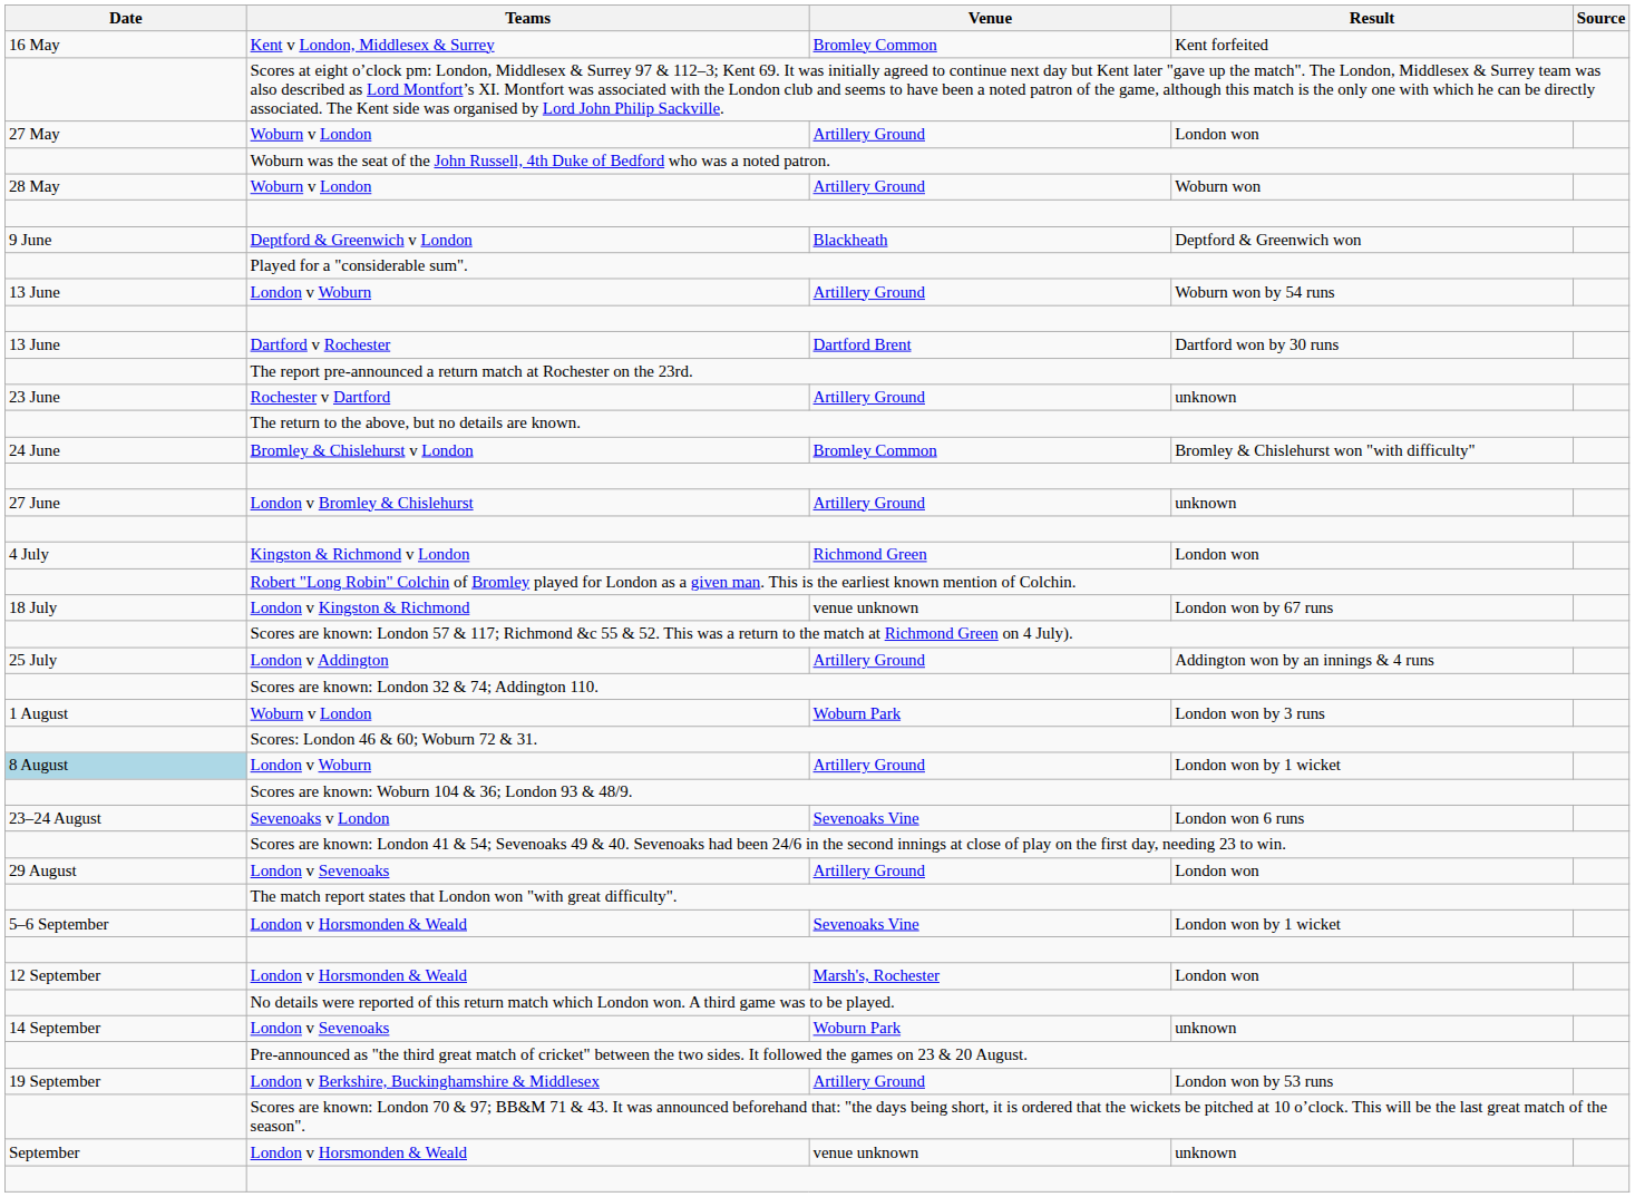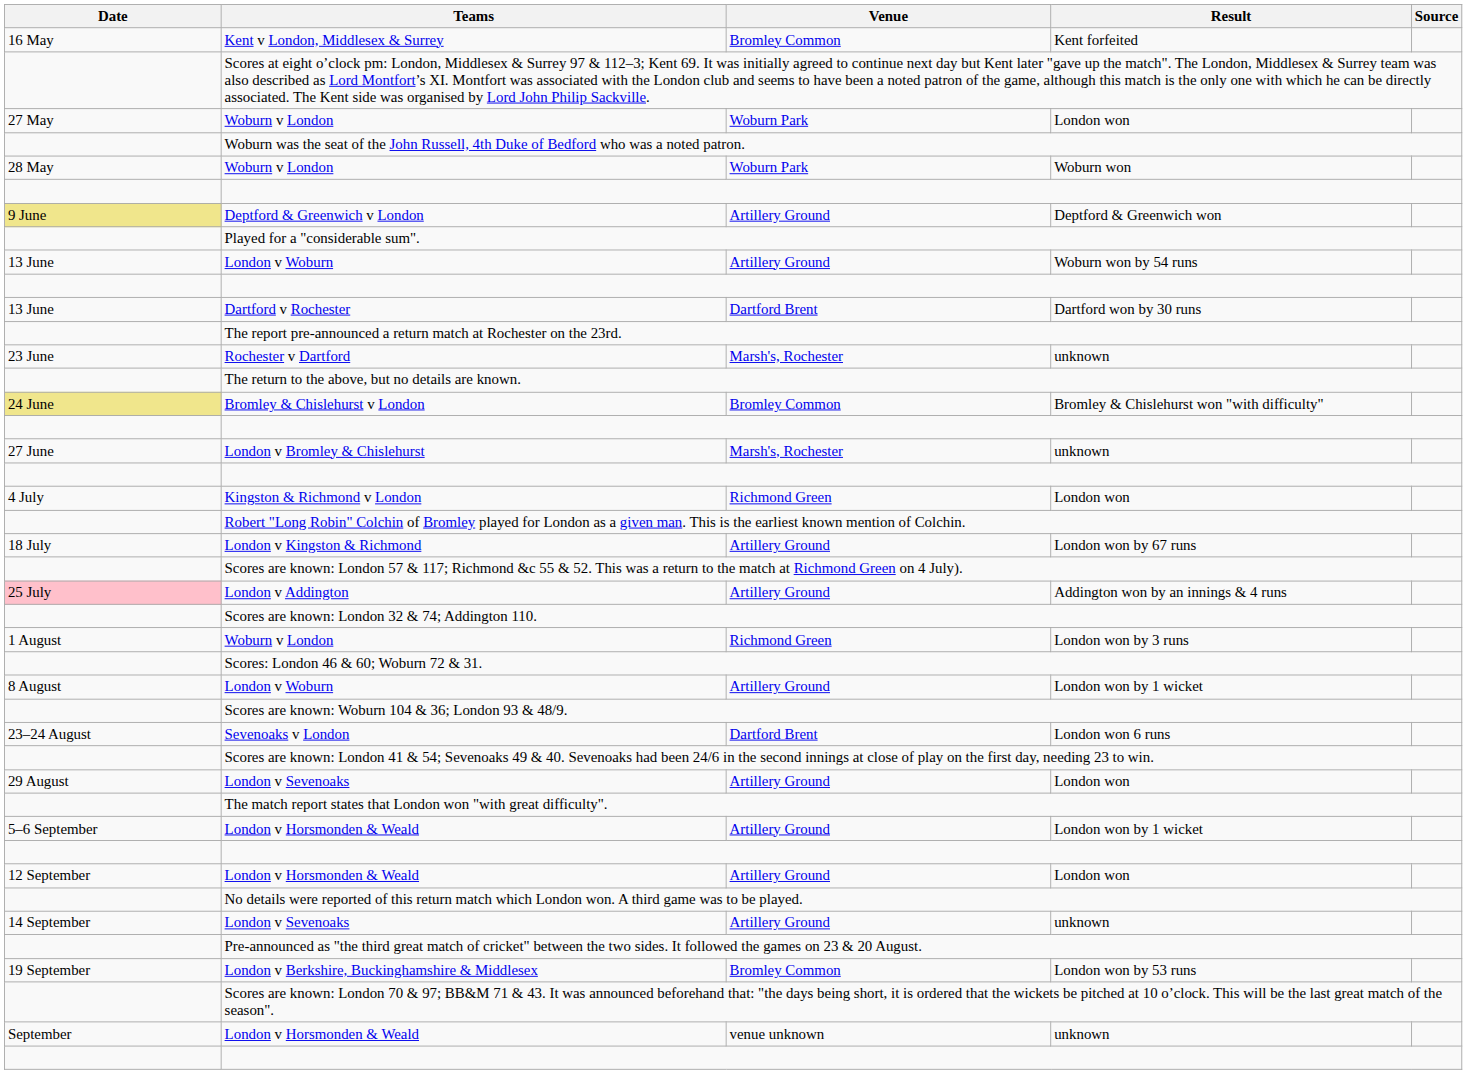Woburn v London / London won | Venue: Artillery Ground -> Woburn Park
Woburn v London / Woburn won | Venue: Artillery Ground -> Woburn Park
Deptford & Greenwich v London | Date: no background -> khaki background
Deptford & Greenwich v London | Venue: Blackheath -> Artillery Ground
Rochester v Dartford | Venue: Artillery Ground -> Marsh's, Rochester
Bromley & Chislehurst v London | Date: no background -> khaki background
London v Bromley & Chislehurst | Venue: Artillery Ground -> Marsh's, Rochester
London v Kingston & Richmond | Venue: venue unknown -> Artillery Ground
London v Addington | Date: no background -> pink background
Woburn v London / London won by 3 runs | Venue: Woburn Park -> Richmond Green
London v Woburn / London won by 1 wicket | Date: lightblue background -> no background
Sevenoaks v London | Venue: Sevenoaks Vine -> Dartford Brent
London v Horsmonden & Weald / London won by 1 wicket | Venue: Sevenoaks Vine -> Artillery Ground
London v Horsmonden & Weald / London won | Venue: Marsh's, Rochester -> Artillery Ground
London v Sevenoaks / unknown | Venue: Woburn Park -> Artillery Ground
London v Berkshire, Buckinghamshire & Middlesex | Venue: Artillery Ground -> Bromley Common
